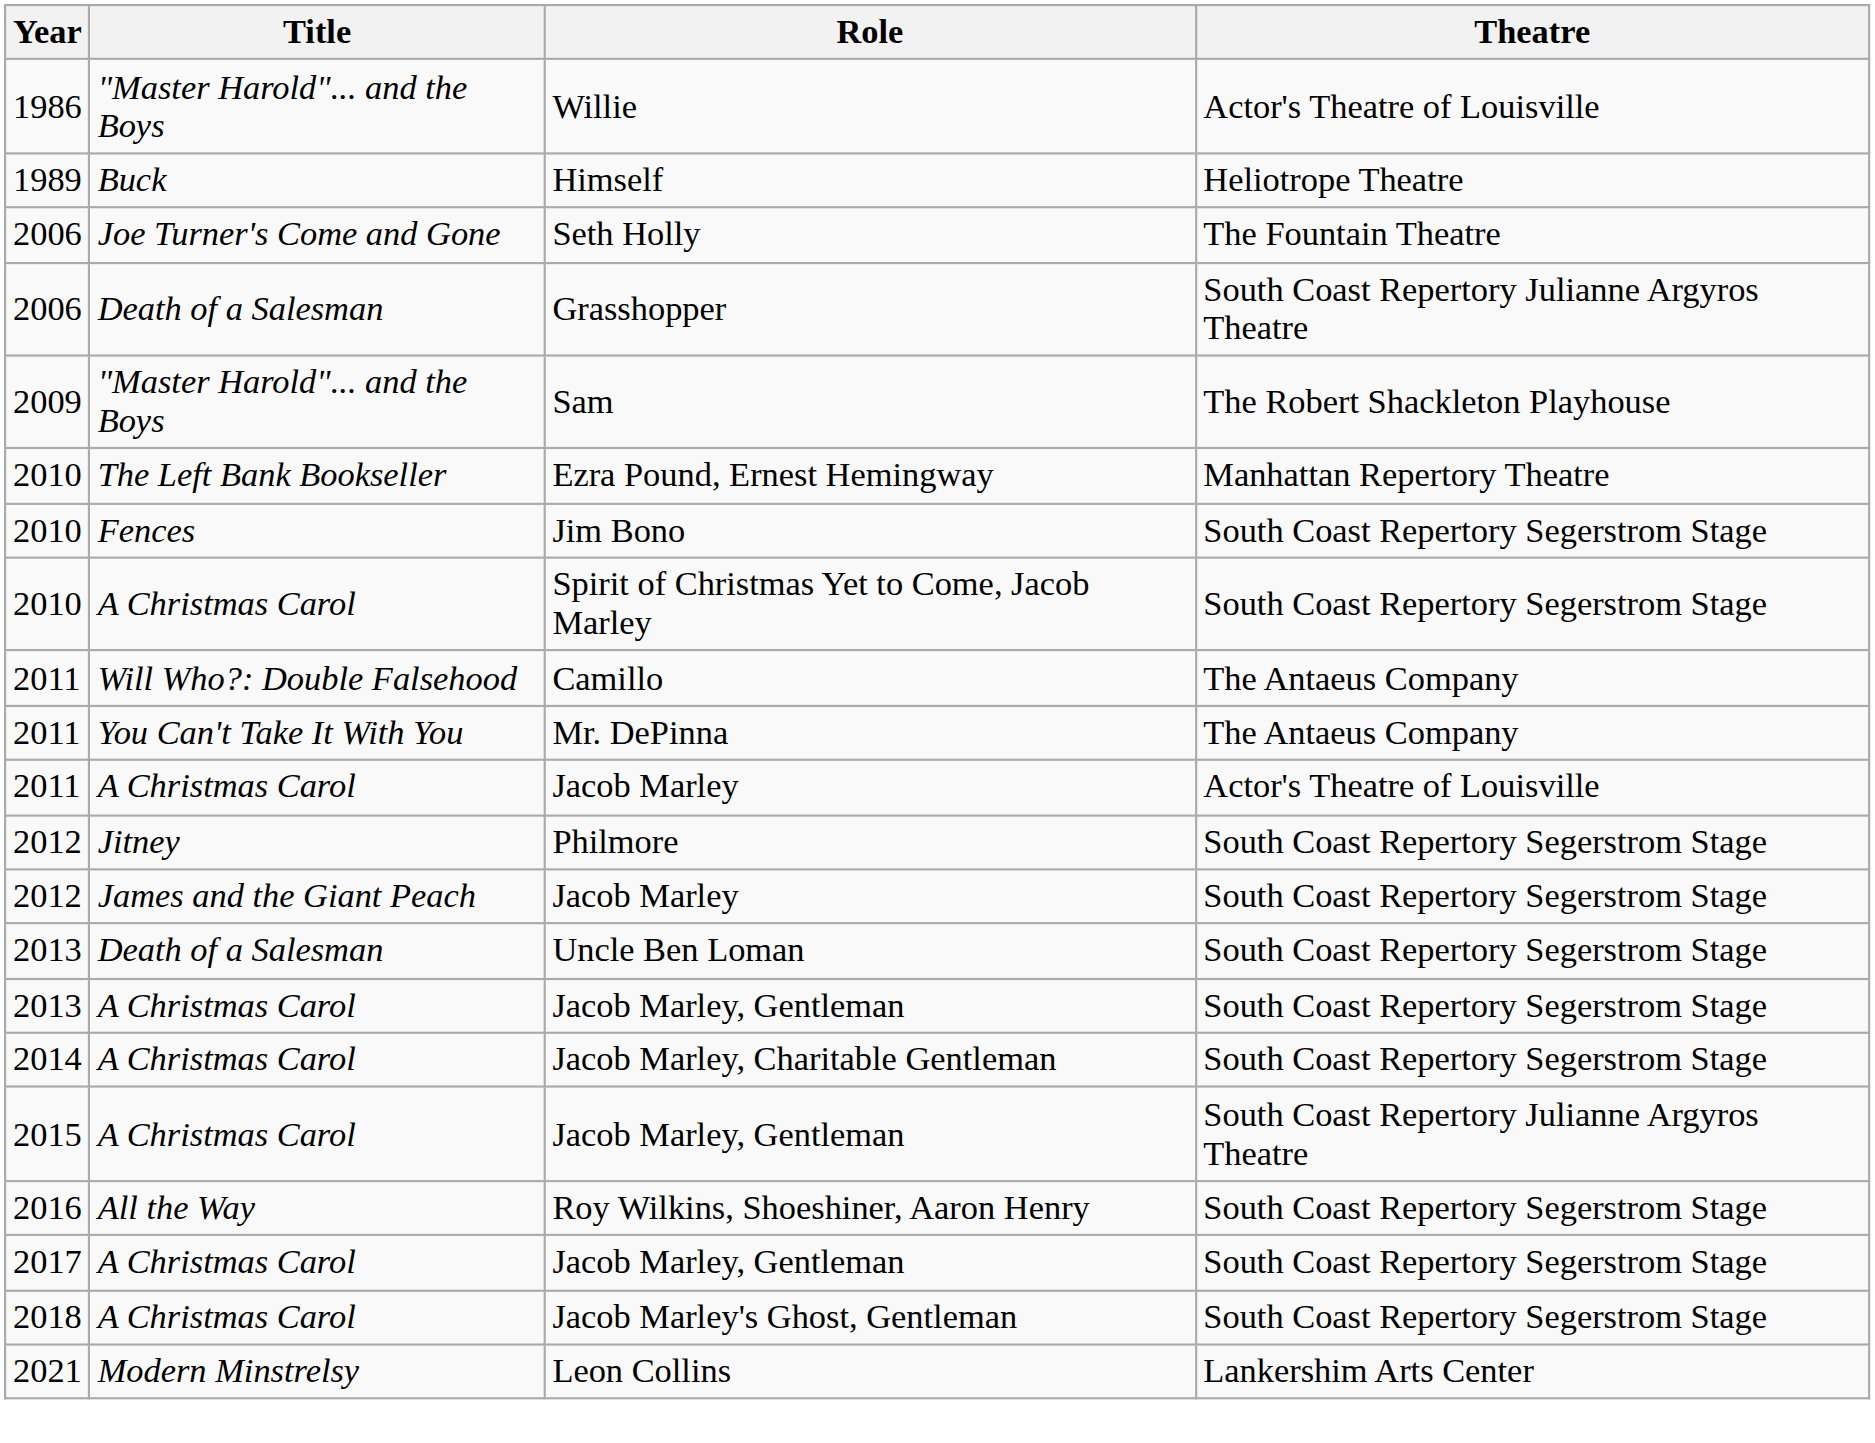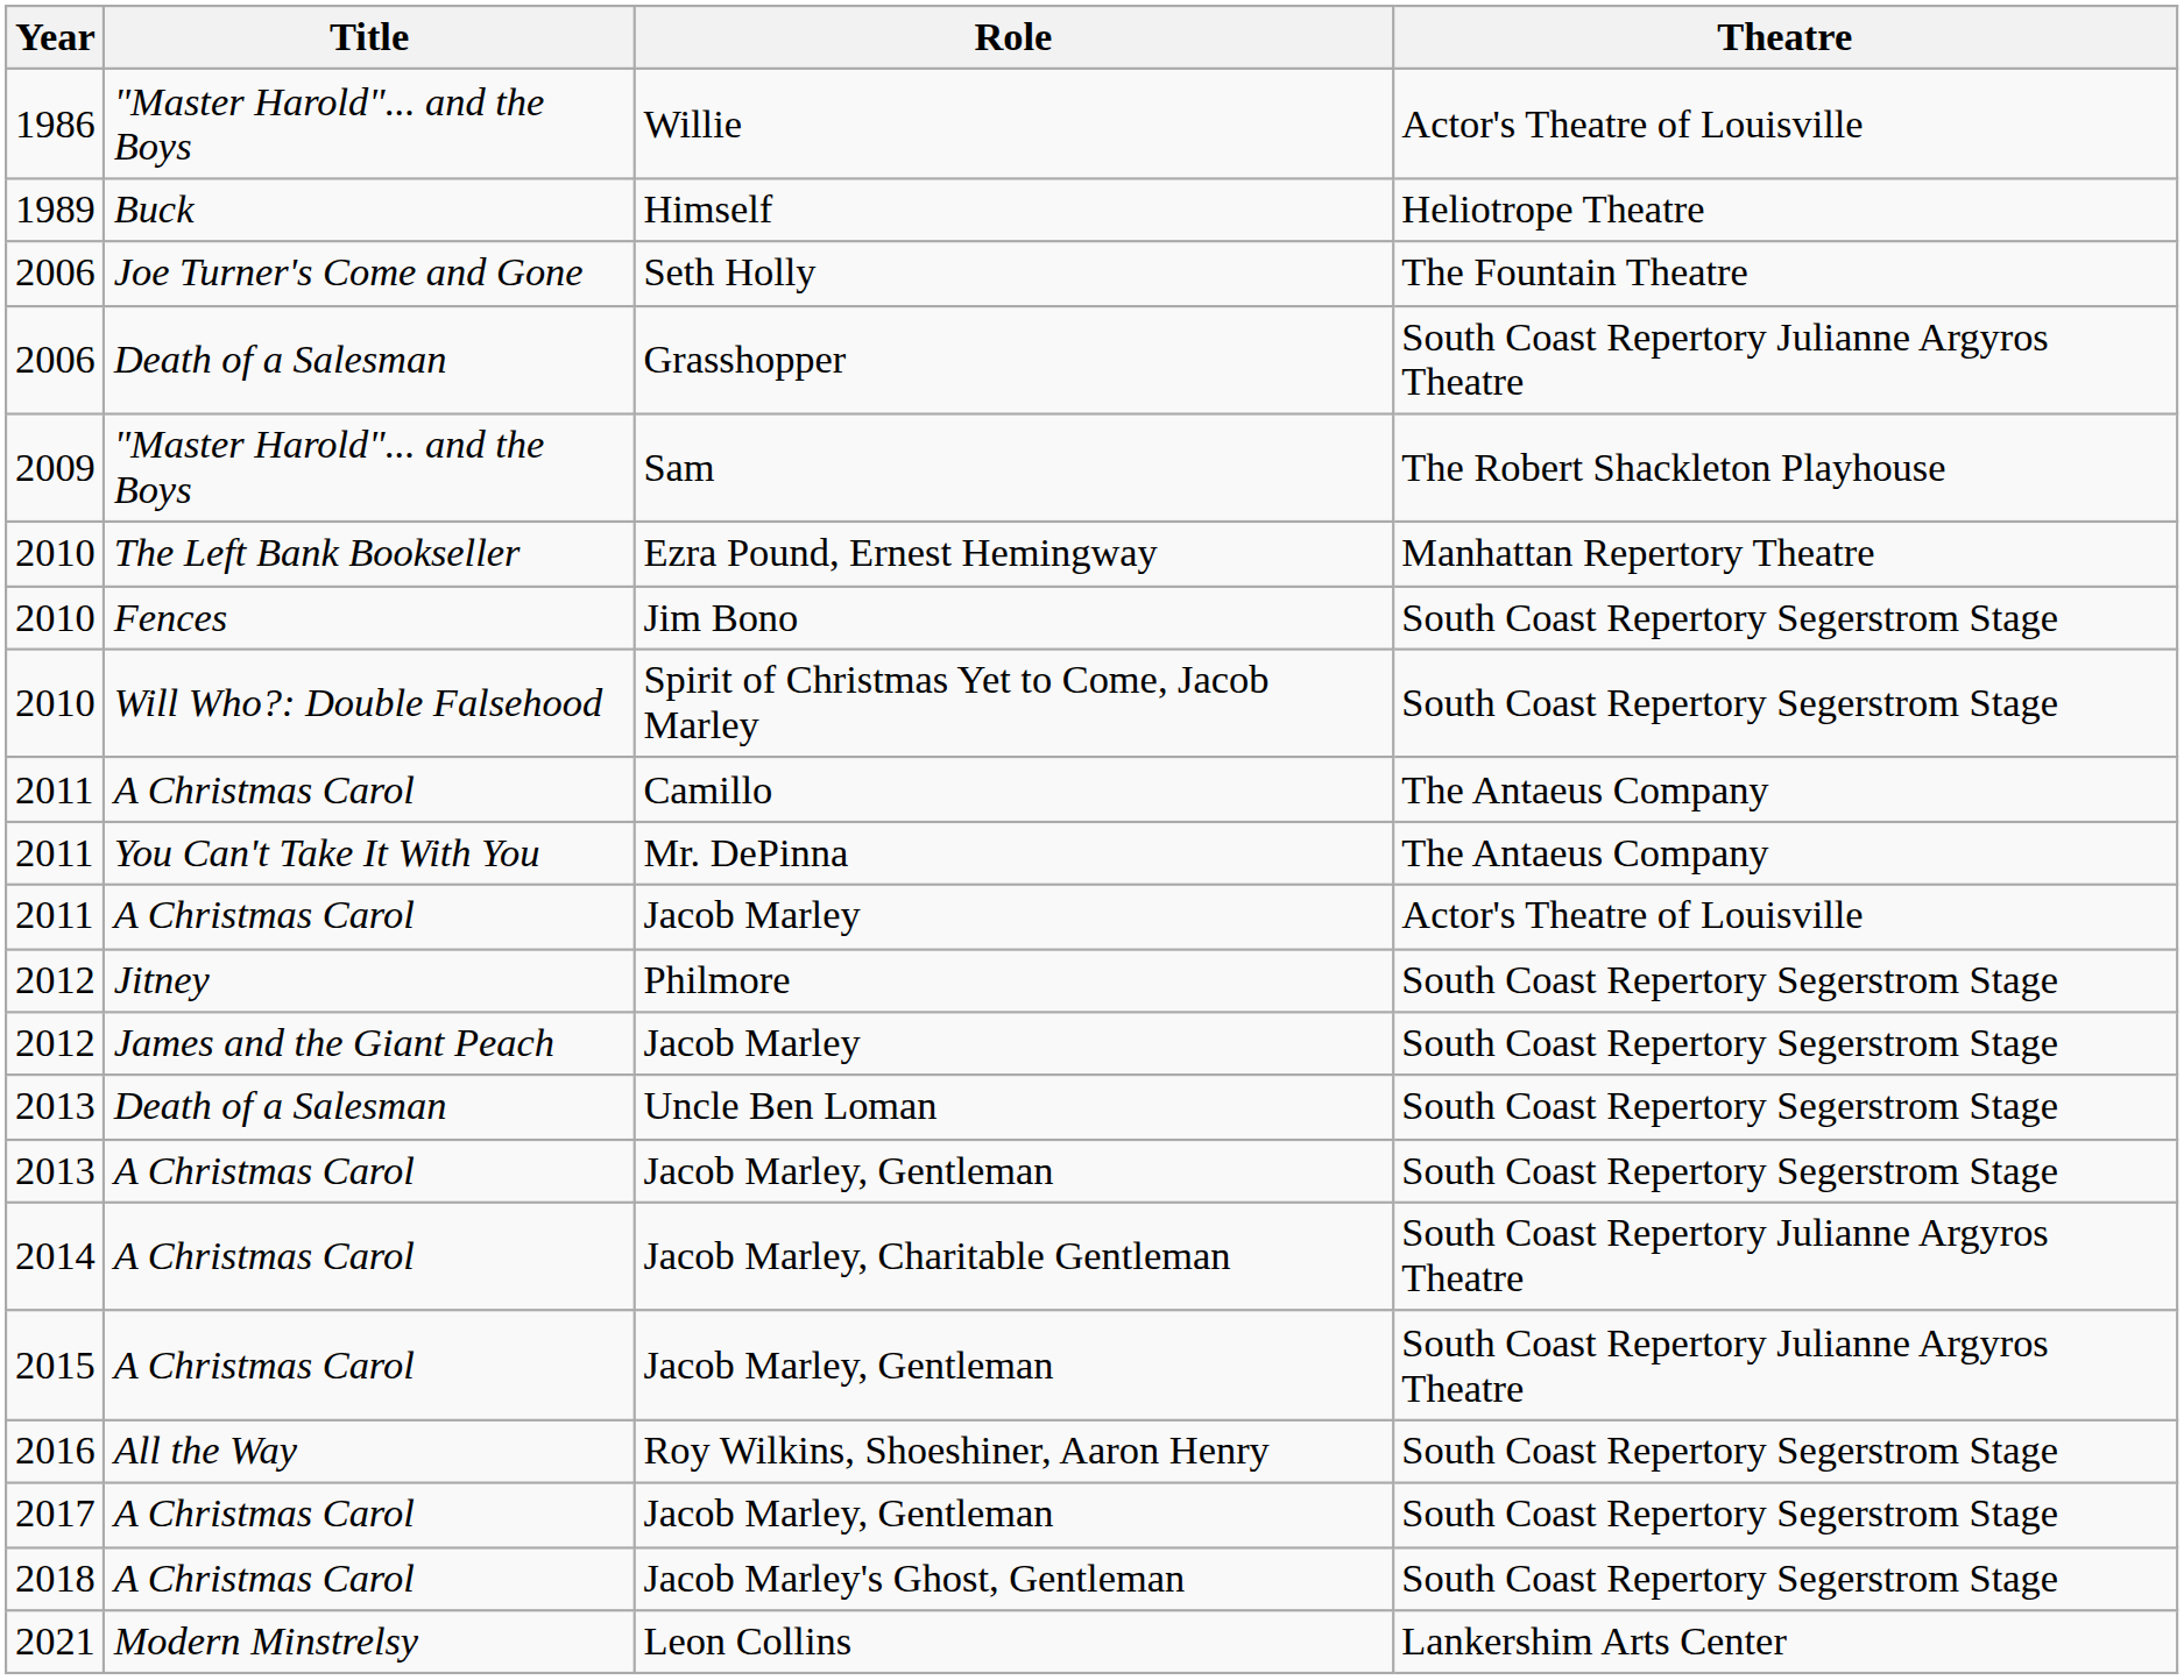Spirit of Christmas Yet to Come, Jacob Marley | Title: A Christmas Carol -> Will Who?: Double Falsehood
Camillo | Title: Will Who?: Double Falsehood -> A Christmas Carol
Jacob Marley, Charitable Gentleman | Theatre: South Coast Repertory Segerstrom Stage -> South Coast Repertory Julianne Argyros Theatre
